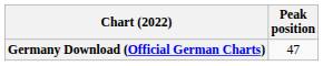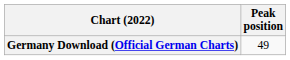Germany Download (Official German Charts) | Peak position: 47 -> 49
